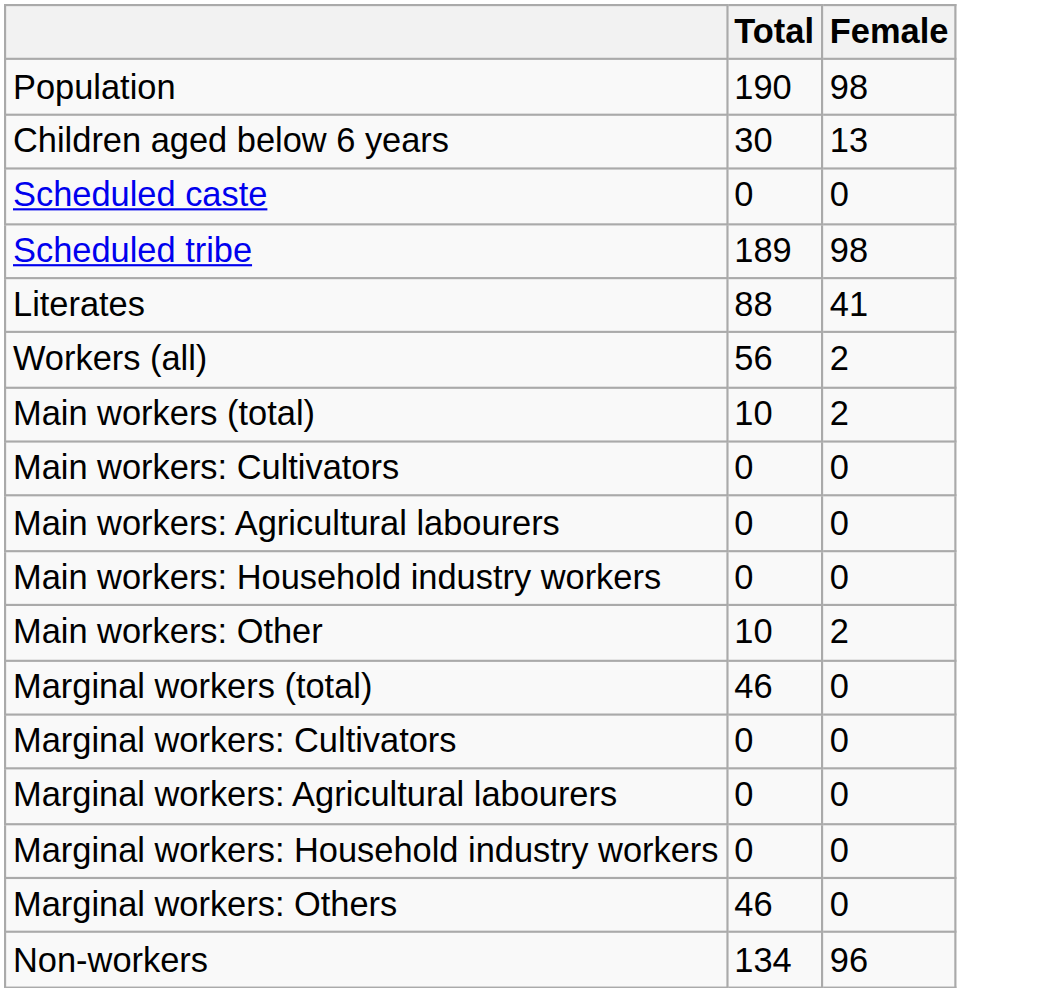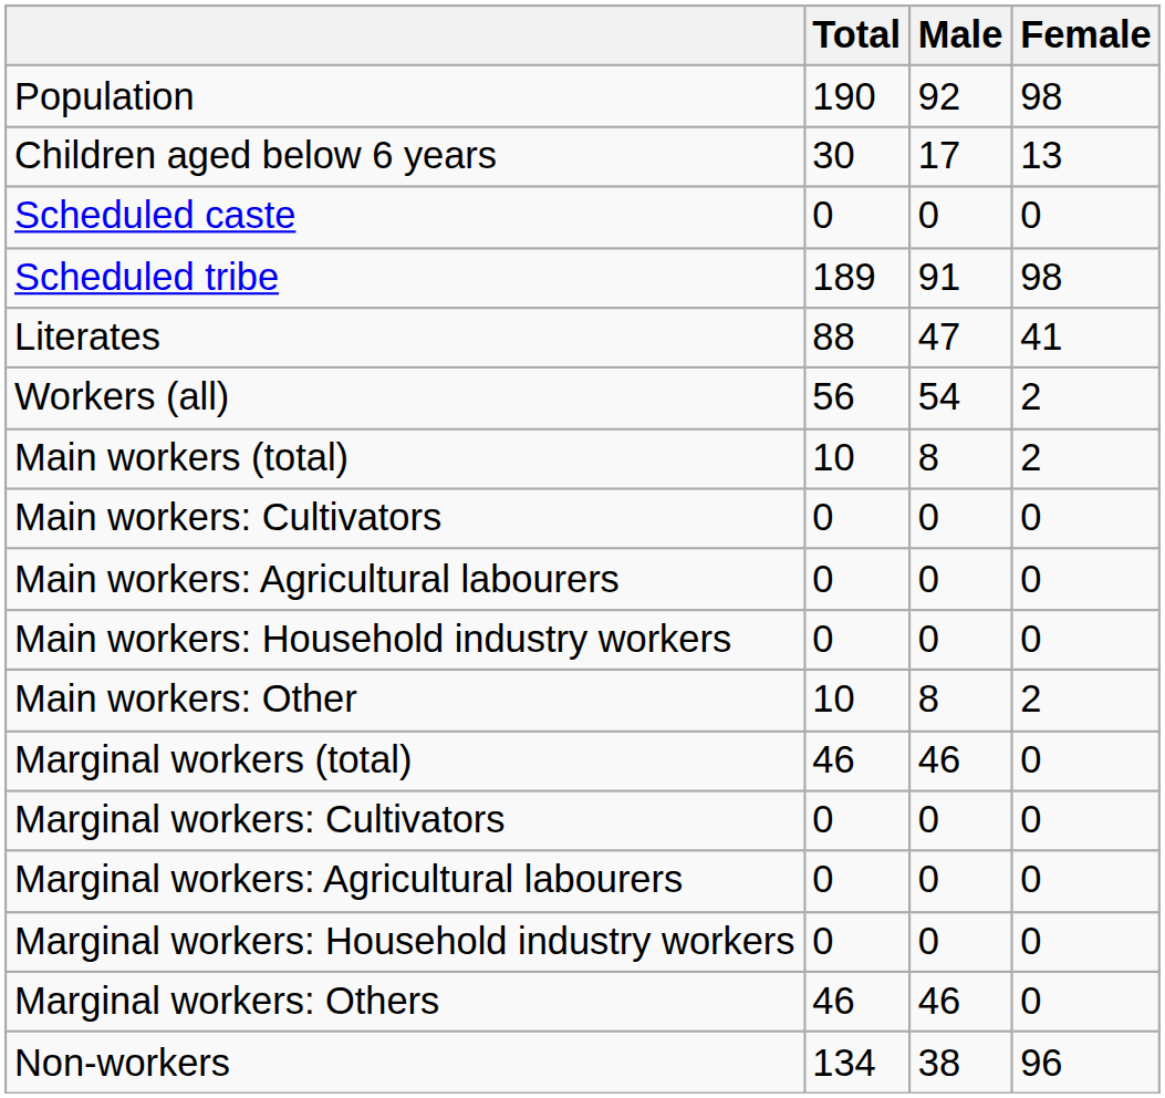+ column: Male | 92 | 17 | 0 | 91 | 47 | 54 | 8 | 0 | 0 | 0 | 8 | 46 | 0 | 0 | 0 | 46 | 38
